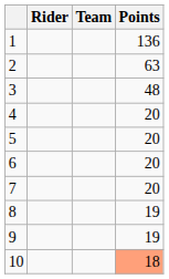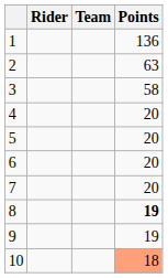3 | Points: 48 -> 58
8 | Points: normal -> bold
